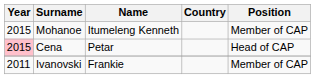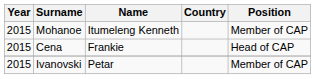Cena | Year: pink background -> no background
Cena | Name: Petar -> Frankie
Ivanovski | Year: 2011 -> 2015
Ivanovski | Name: Frankie -> Petar
